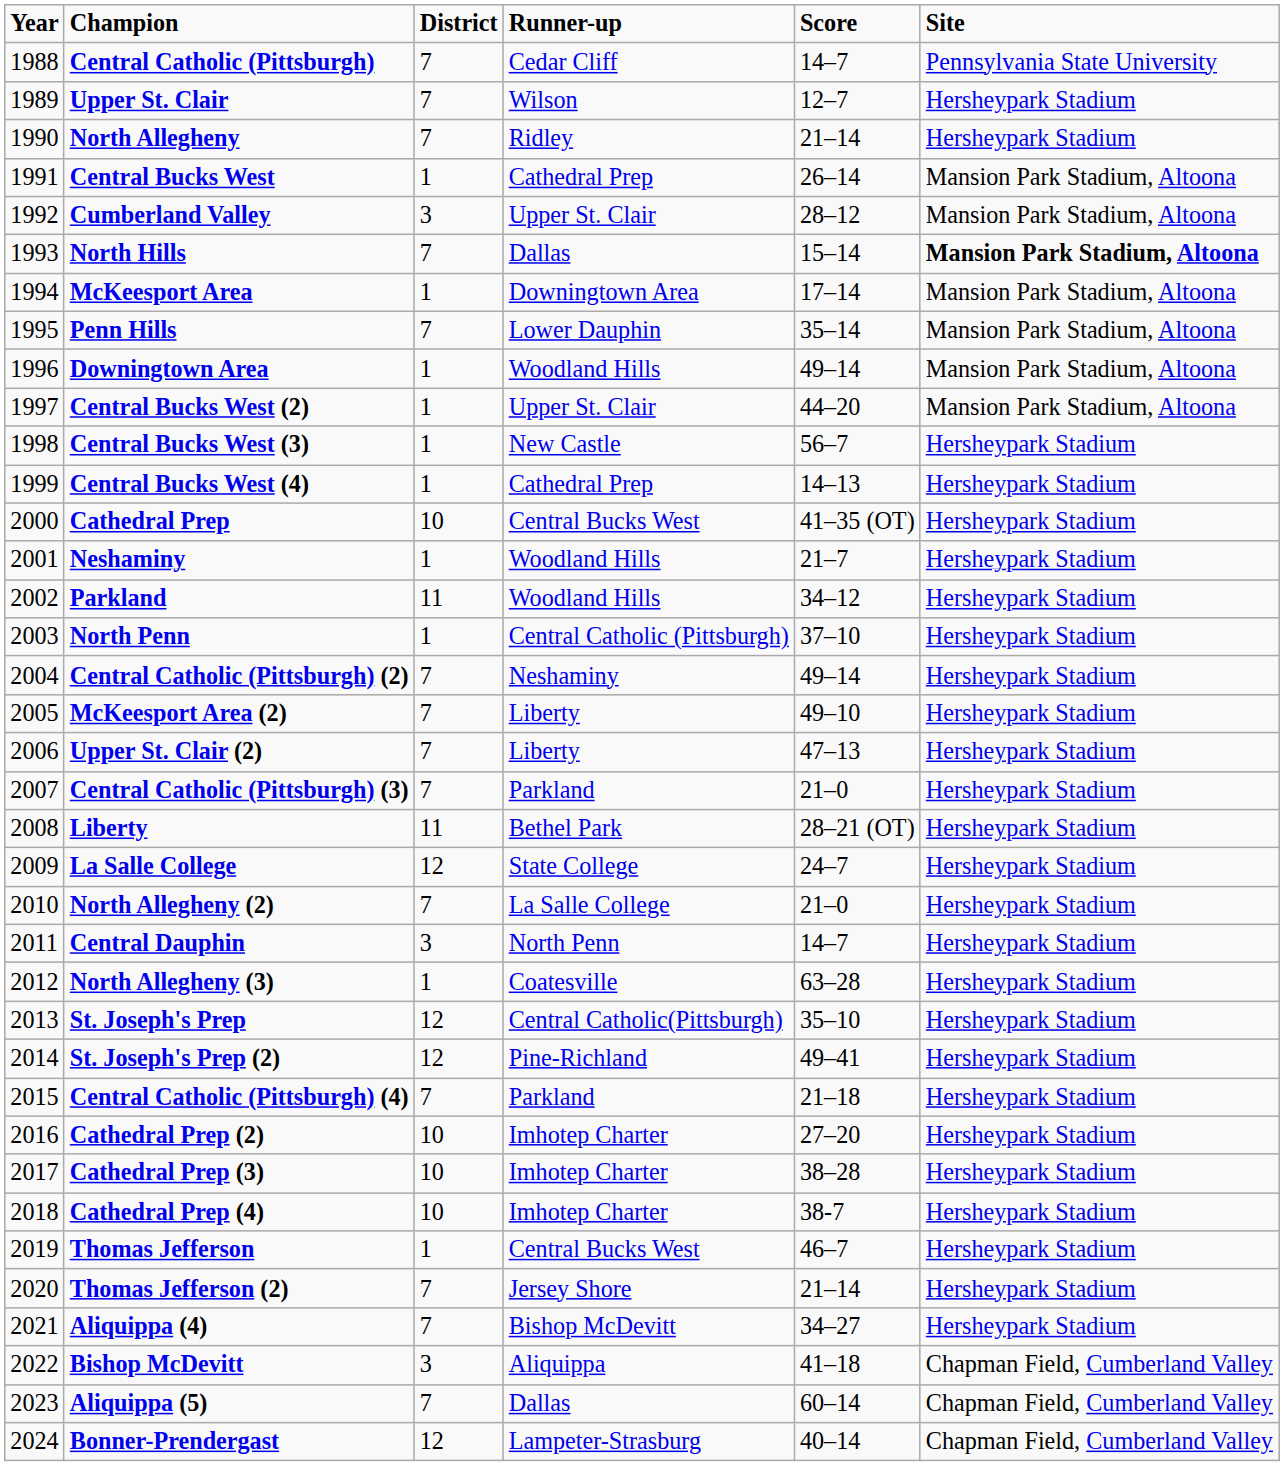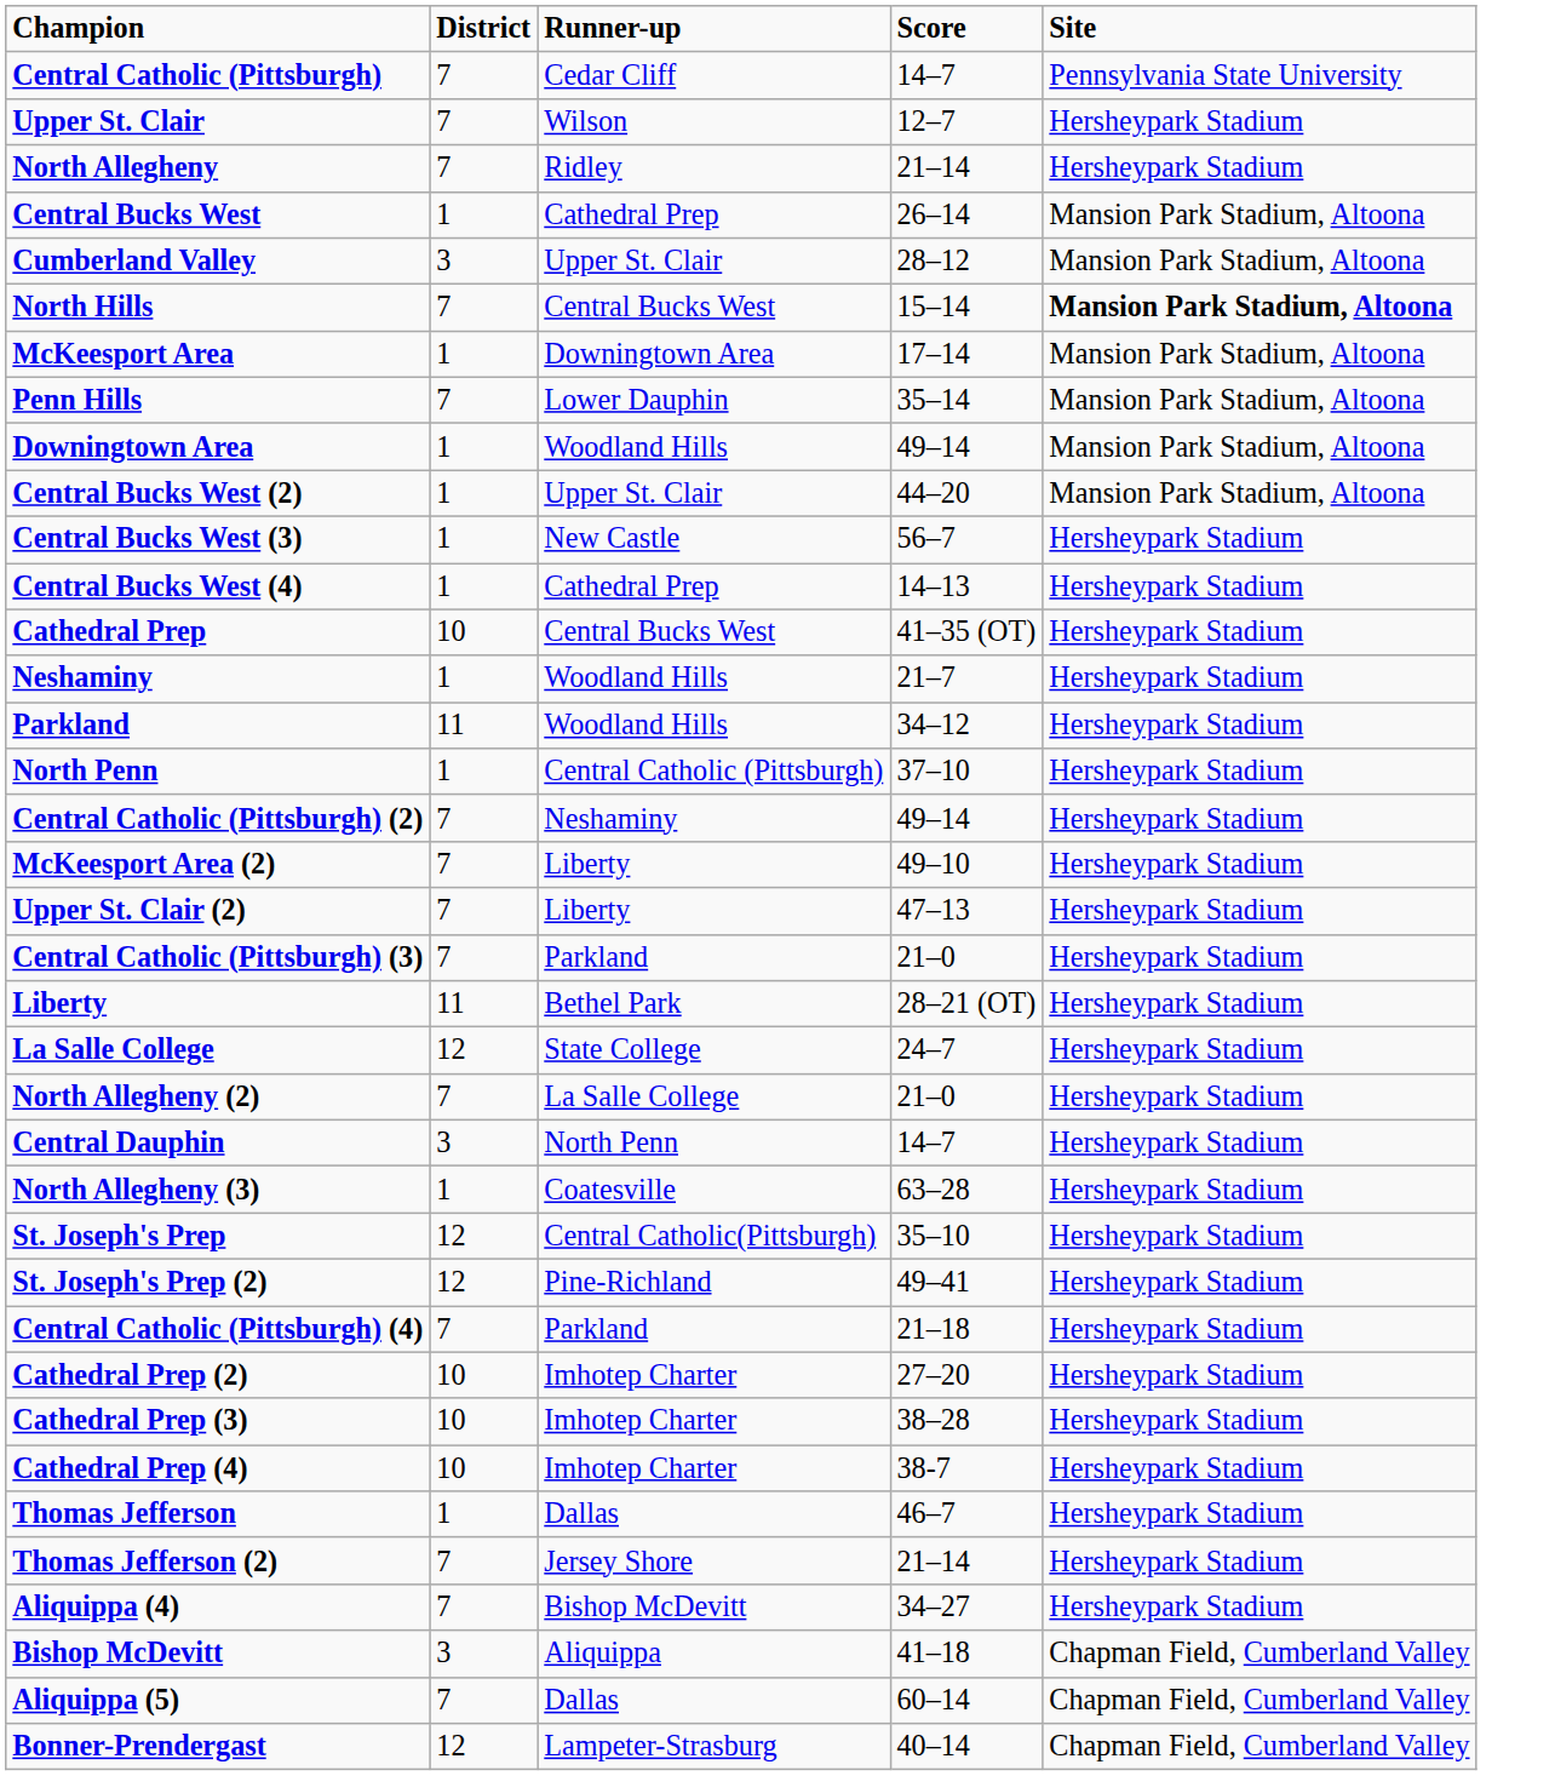- column: Year | 1988 | 1989 | 1990 | 1991 | 1992 | 1993 | 1994 | 1995 | 1996 | 1997 | 1998 | 1999 | 2000 | 2001 | 2002 | 2003 | 2004 | 2005 | 2006 | 2007 | 2008 | 2009 | 2010 | 2011 | 2012 | 2013 | 2014 | 2015 | 2016 | 2017 | 2018 | 2019 | 2020 | 2021 | 2022 | 2023 | 2024
North Hills | Runner-up: Dallas -> Central Bucks West
Thomas Jefferson | Runner-up: Central Bucks West -> Dallas
